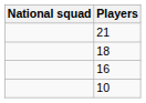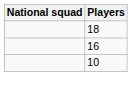- row: 21
